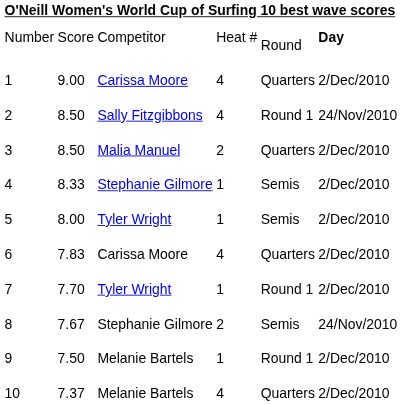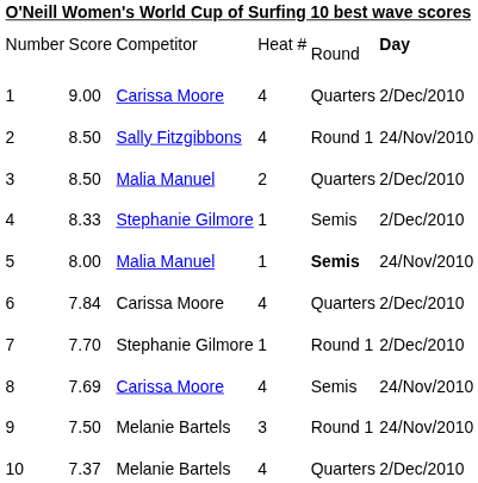5 | column 3: Tyler Wright -> Malia Manuel
5 | column 5: normal -> bold
5 | column 6: 2/Dec/2010 -> 24/Nov/2010
6 | column 2: 7.83 -> 7.84
7 | column 3: Tyler Wright -> Stephanie Gilmore
8 | column 2: 7.67 -> 7.69
8 | column 3: Stephanie Gilmore -> Carissa Moore
8 | column 4: 2 -> 4
9 | column 4: 1 -> 3
9 | column 6: 2/Dec/2010 -> 24/Nov/2010
